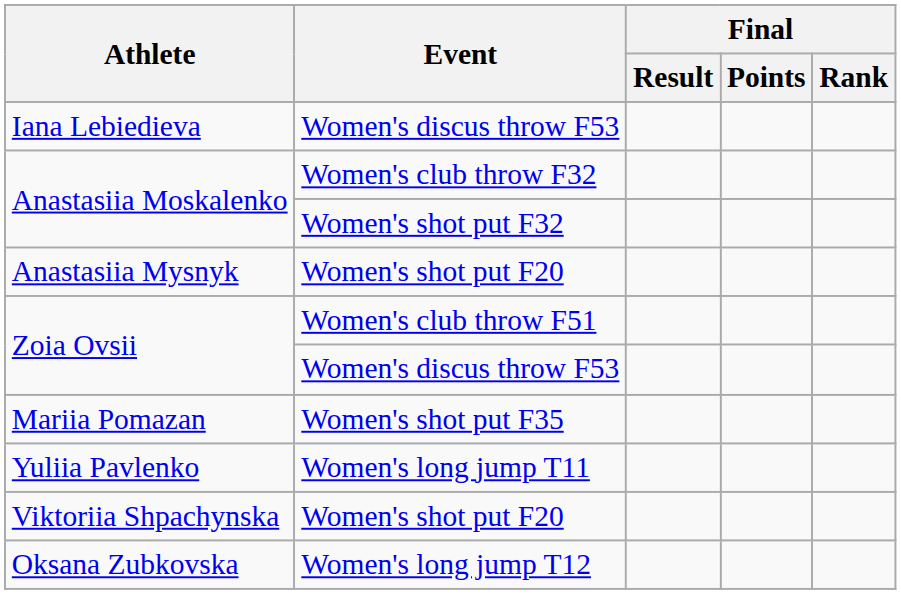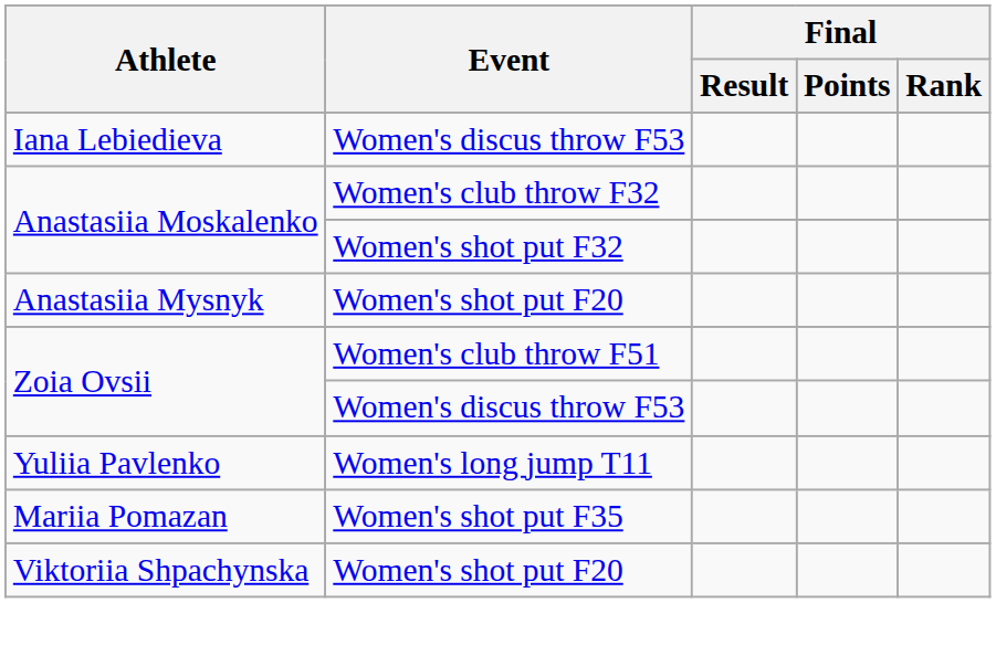rows swapped: Yuliia Pavlenko <-> Mariia Pomazan
- row: Oksana Zubkovska | Women's long jump T12
